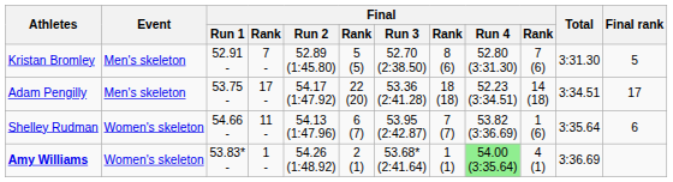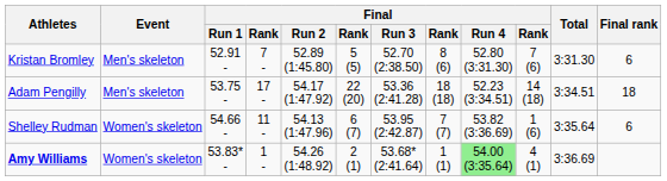Kristan Bromley | Final rank: 5 -> 6
Adam Pengilly | Final rank: 17 -> 18
